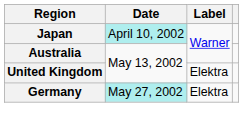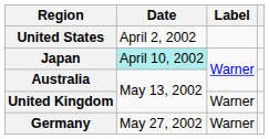+ row: United States | April 2, 2002
United Kingdom | Label: Elektra -> Warner
Germany | Date: paleturquoise background -> no background
Germany | Label: Elektra -> Warner
